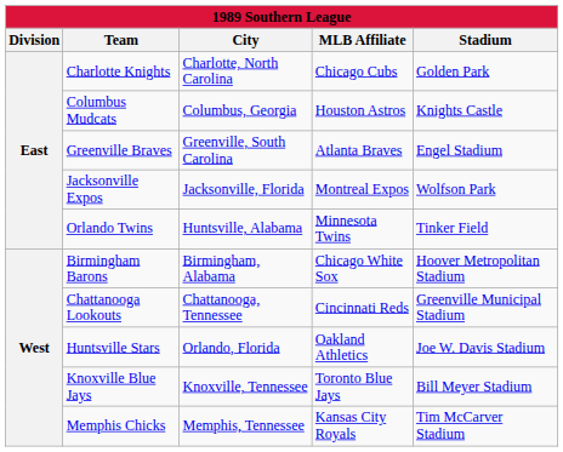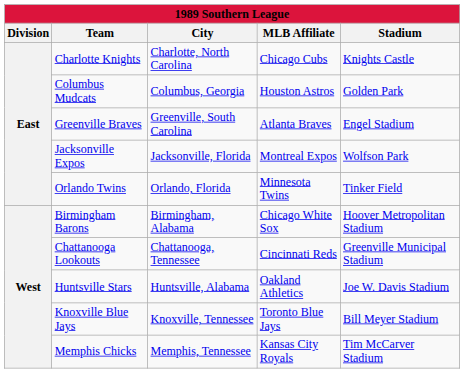Charlotte Knights | Stadium: Golden Park -> Knights Castle
Columbus Mudcats | Stadium: Knights Castle -> Golden Park
Orlando Twins | City: Huntsville, Alabama -> Orlando, Florida
Huntsville Stars | City: Orlando, Florida -> Huntsville, Alabama
